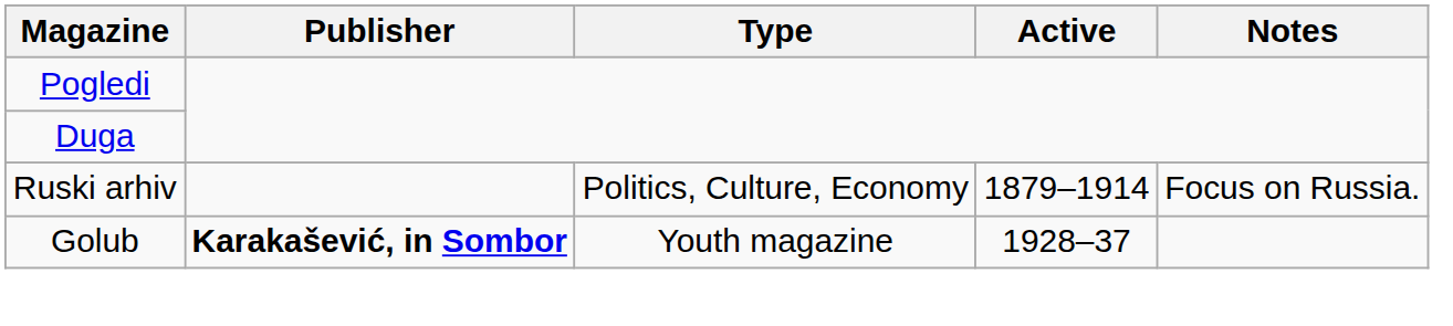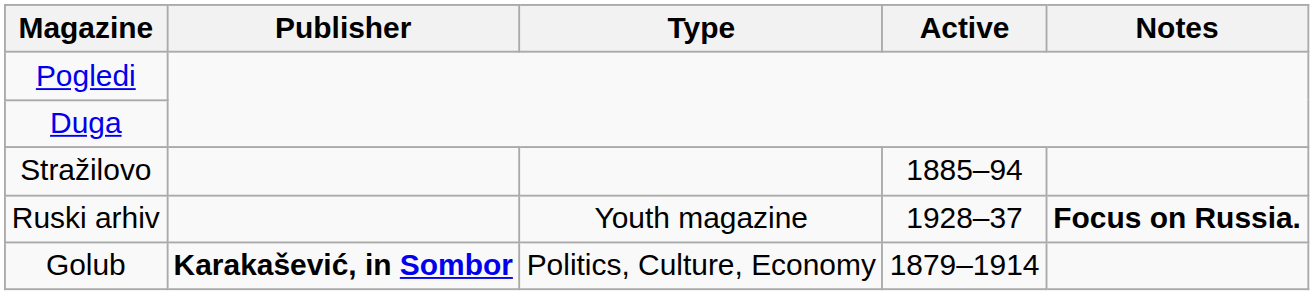+ row: Stražilovo | 1885–94
Ruski arhiv | Type: Politics, Culture, Economy -> Youth magazine
Ruski arhiv | Active: 1879–1914 -> 1928–37
Ruski arhiv | Notes: normal -> bold
Golub | Type: Youth magazine -> Politics, Culture, Economy
Golub | Active: 1928–37 -> 1879–1914
